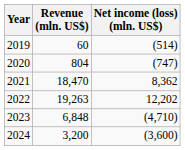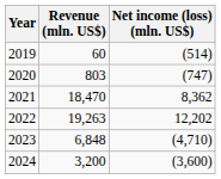2020 | Revenue (mln. US$): 804 -> 803
